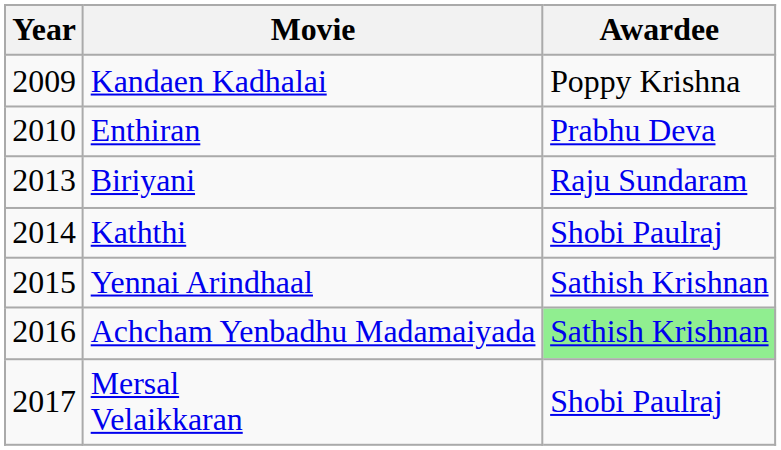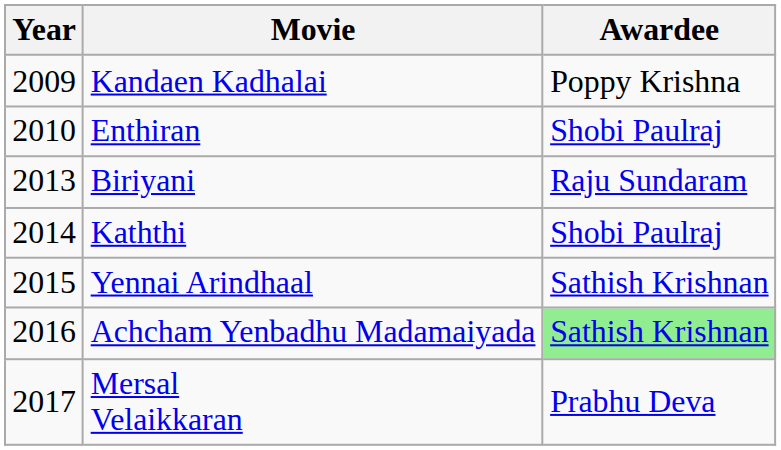Enthiran | Awardee: Prabhu Deva -> Shobi Paulraj
Mersal Velaikkaran | Awardee: Shobi Paulraj -> Prabhu Deva
